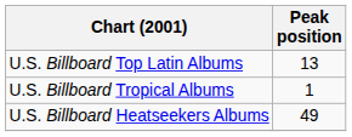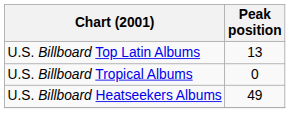U.S. Billboard Tropical Albums | Peak position: 1 -> 0
